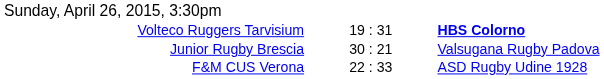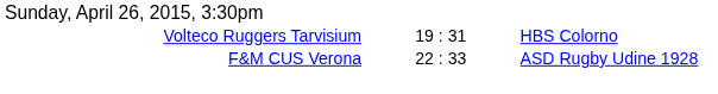Volteco Ruggers Tarvisium | column 3: bold -> normal
- row: Junior Rugby Brescia | 30 : 21 | Valsugana Rugby Padova
